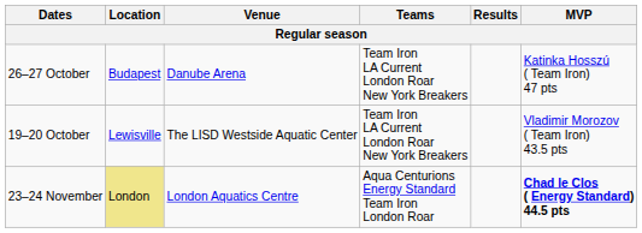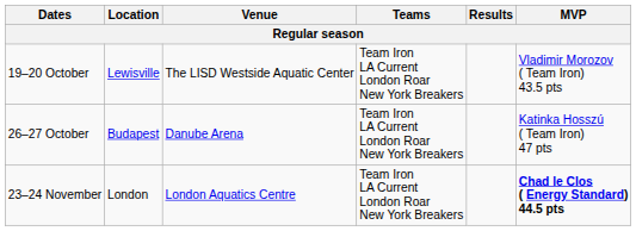rows swapped: 19–20 October <-> 26–27 October
23–24 November | Location: khaki background -> no background
23–24 November | Teams: Aqua Centurions Energy Standard Team Iron London Roar -> Team Iron LA Current London Roar New York Breakers
